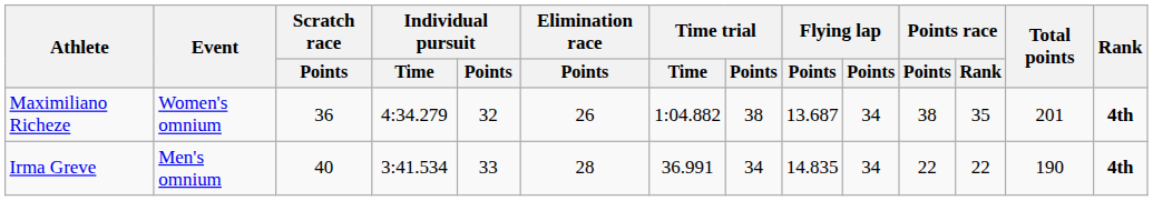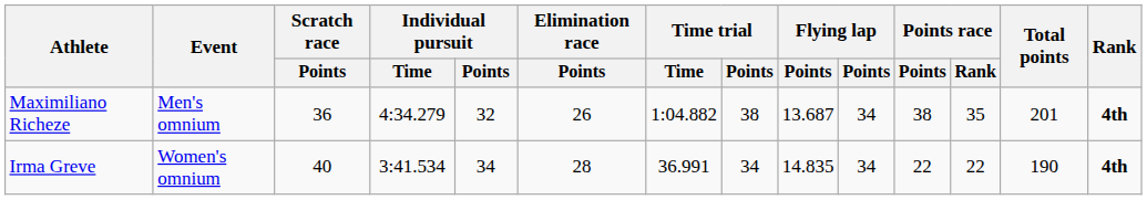Maximiliano Richeze | Event: Women's omnium -> Men's omnium
Irma Greve | Event: Men's omnium -> Women's omnium
Irma Greve | Individual pursuit / Points: 33 -> 34
